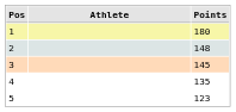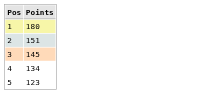- column: Athlete
2 | Points: 148 -> 151
4 | Points: 135 -> 134
